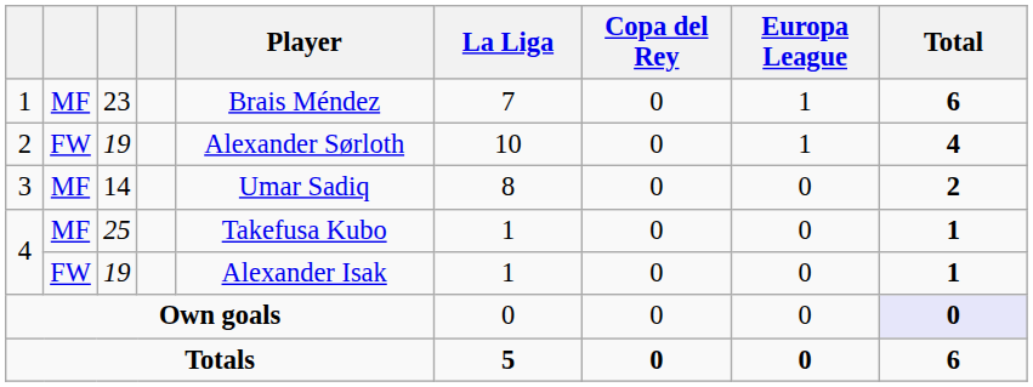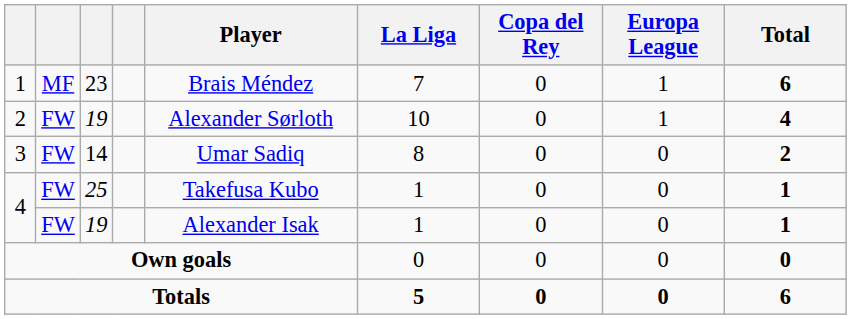3 | column 2: MF -> FW
4 / 25 | column 2: MF -> FW
Own goals | Total: lavender background -> no background
